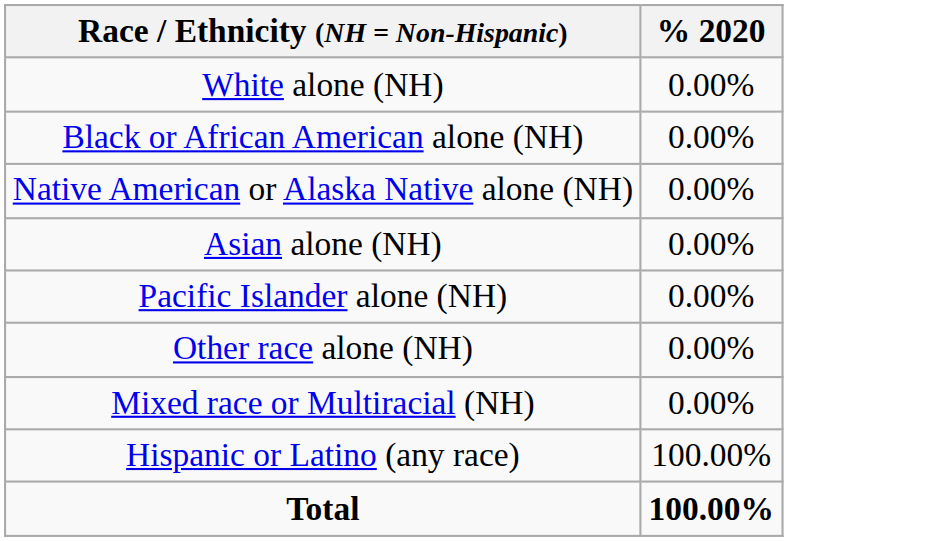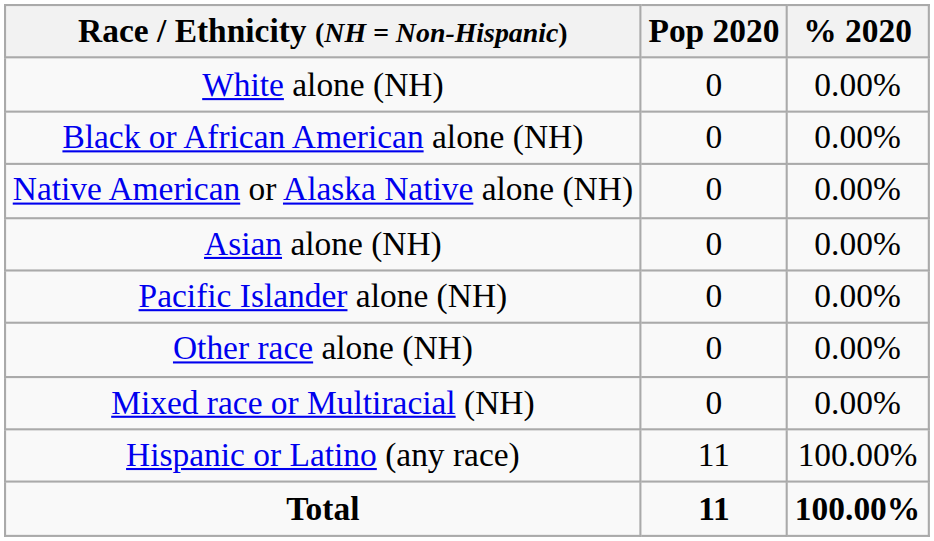+ column: Pop 2020 | 0 | 0 | 0 | 0 | 0 | 0 | 0 | 11 | 11
